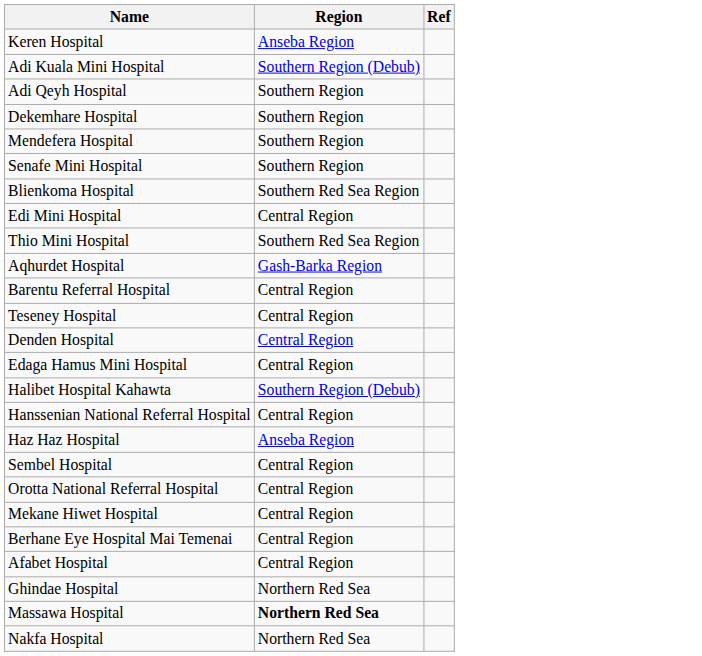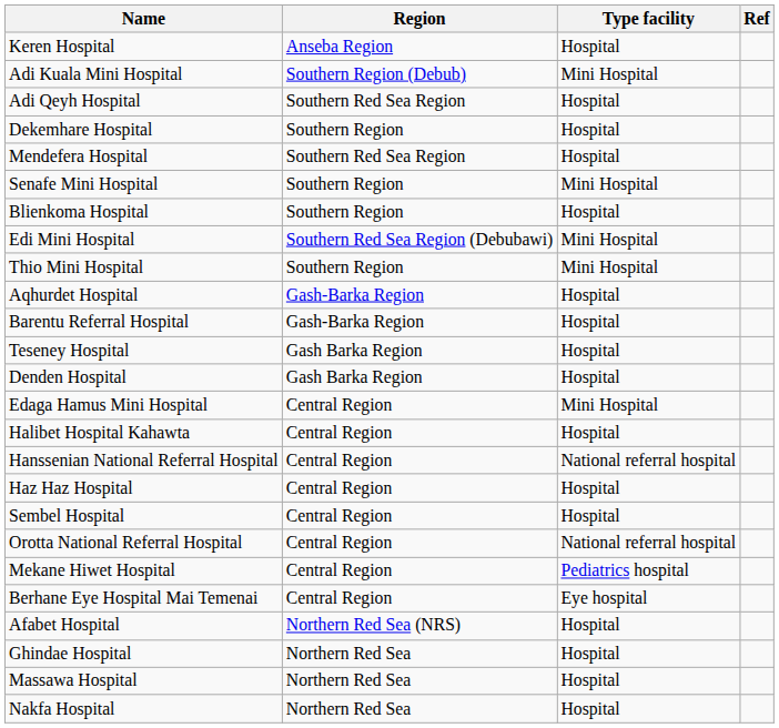+ column: Type facility | Hospital | Mini Hospital | Hospital | Hospital | Hospital | Mini Hospital | Hospital | Mini Hospital | Mini Hospital | Hospital | Hospital | Hospital | Hospital | Mini Hospital | Hospital | National referral hospital | Hospital | Hospital | National referral hospital | Pediatrics hospital | Eye hospital | Hospital | Hospital | Hospital | Hospital
Adi Qeyh Hospital | Region: Southern Region -> Southern Red Sea Region
Mendefera Hospital | Region: Southern Region -> Southern Red Sea Region
Blienkoma Hospital | Region: Southern Red Sea Region -> Southern Region
Edi Mini Hospital | Region: Central Region -> Southern Red Sea Region (Debubawi)
Thio Mini Hospital | Region: Southern Red Sea Region -> Southern Region
Barentu Referral Hospital | Region: Central Region -> Gash-Barka Region
Teseney Hospital | Region: Central Region -> Gash Barka Region
Denden Hospital | Region: Central Region -> Gash Barka Region
Halibet Hospital Kahawta | Region: Southern Region (Debub) -> Central Region
Haz Haz Hospital | Region: Anseba Region -> Central Region
Afabet Hospital | Region: Central Region -> Northern Red Sea (NRS)
Massawa Hospital | Region: bold -> normal
